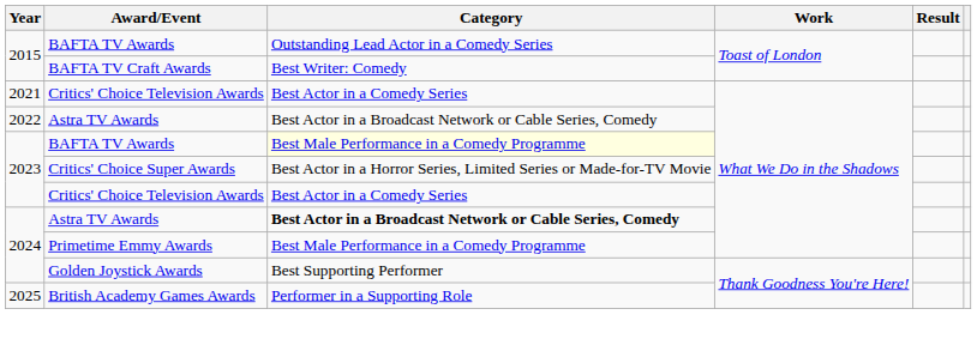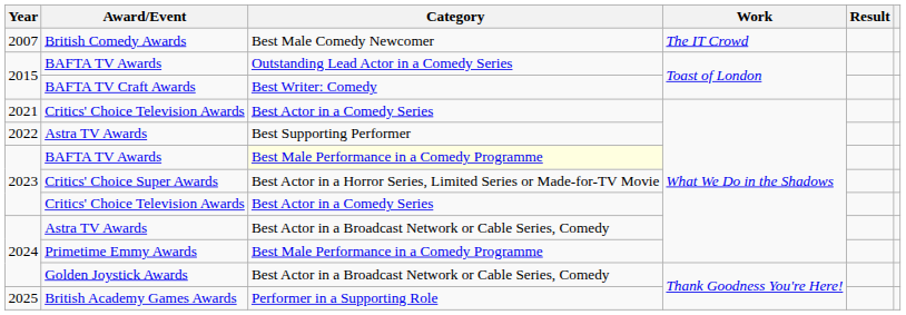+ row: 2007 | British Comedy Awards | Best Male Comedy Newcomer | The IT Crowd
2022 / Astra TV Awards | Category: Best Actor in a Broadcast Network or Cable Series, Comedy -> Best Supporting Performer
2024 / Astra TV Awards | Category: bold -> normal
Golden Joystick Awards | Category: Best Supporting Performer -> Best Actor in a Broadcast Network or Cable Series, Comedy
